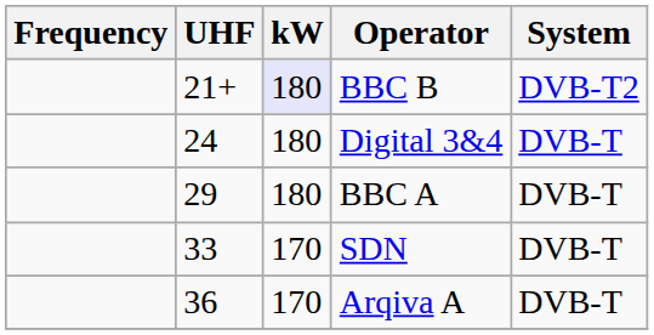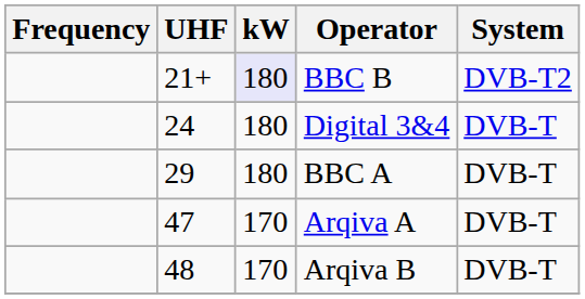- row: 33 | 170 | SDN | DVB-T
Arqiva A | UHF: 36 -> 47
+ row: 48 | 170 | Arqiva B | DVB-T
